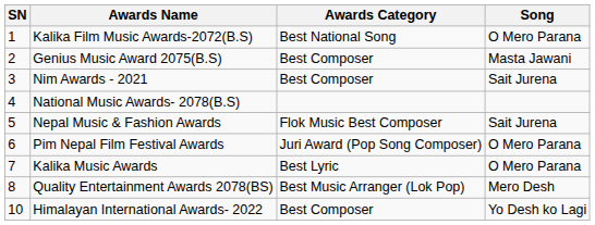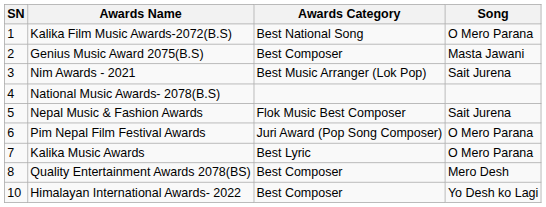Nim Awards - 2021 | Awards Category: Best Composer -> Best Music Arranger (Lok Pop)
Quality Entertainment Awards 2078(BS) | Awards Category: Best Music Arranger (Lok Pop) -> Best Composer
